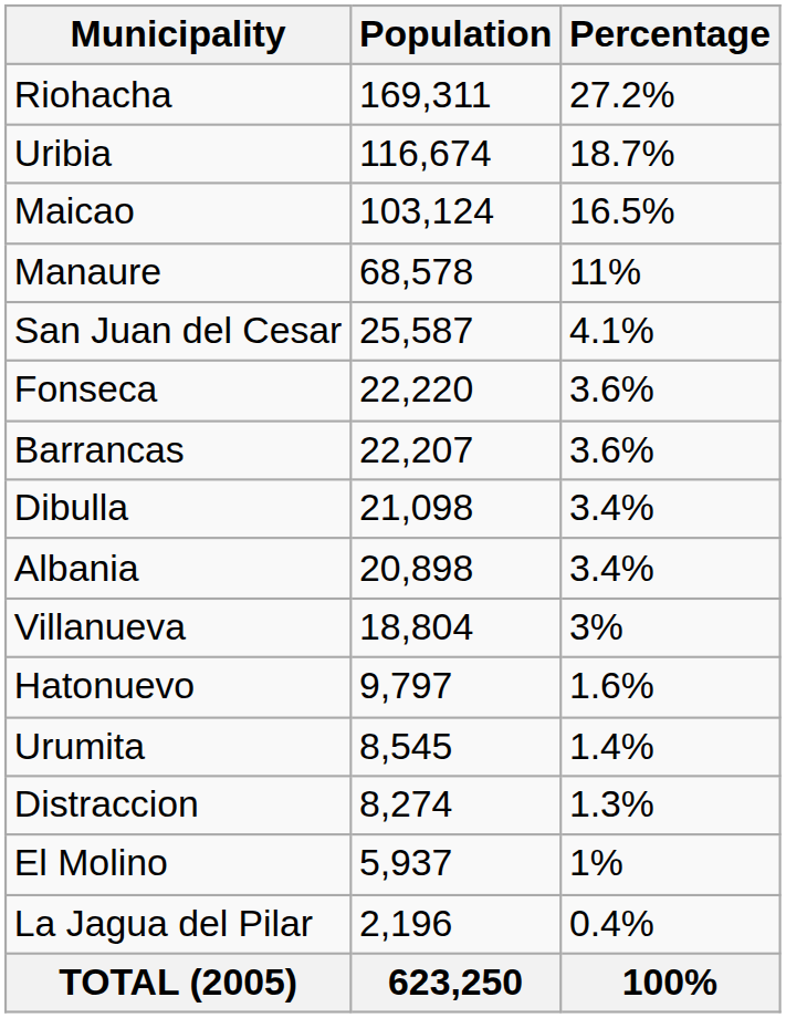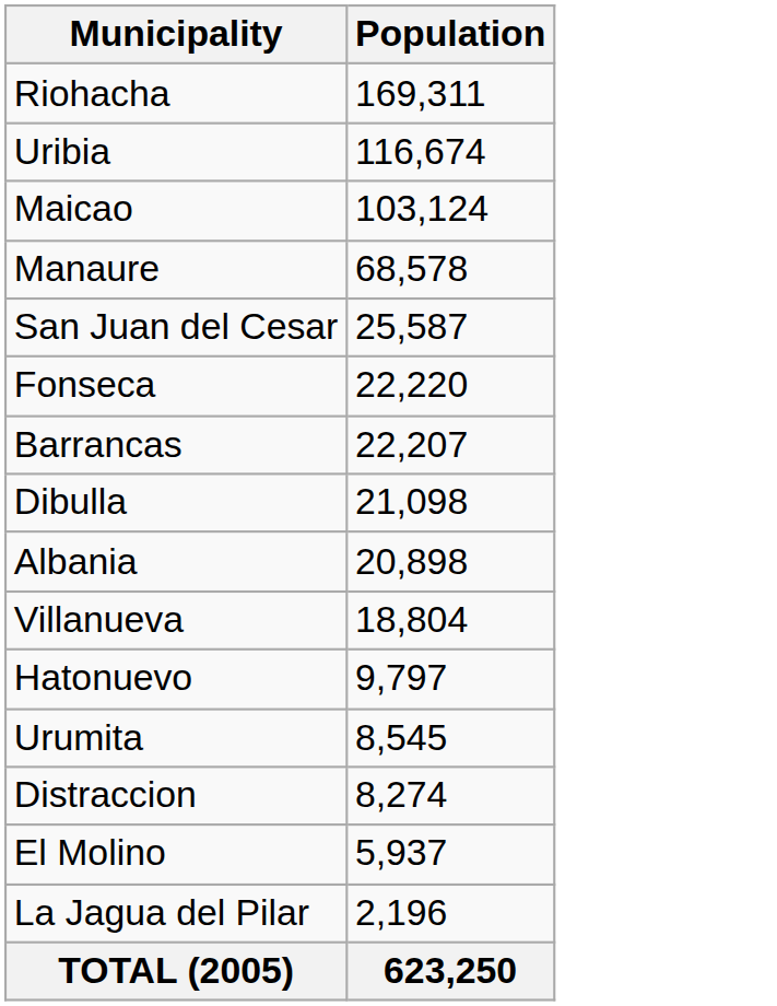- column: Percentage | 27.2% | 18.7% | 16.5% | 11% | 4.1% | 3.6% | 3.6% | 3.4% | 3.4% | 3% | 1.6% | 1.4% | 1.3% | 1% | 0.4% | 100%
